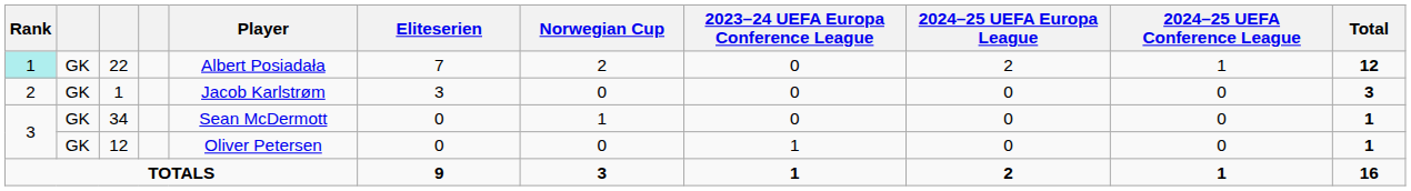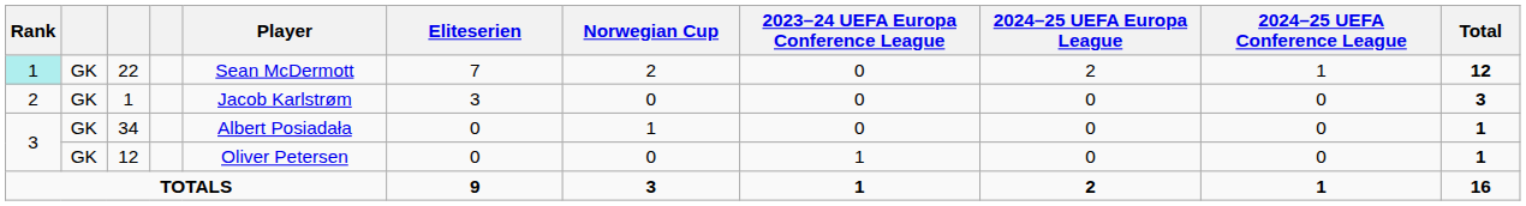22 | Player: Albert Posiadała -> Sean McDermott
34 | Player: Sean McDermott -> Albert Posiadała
